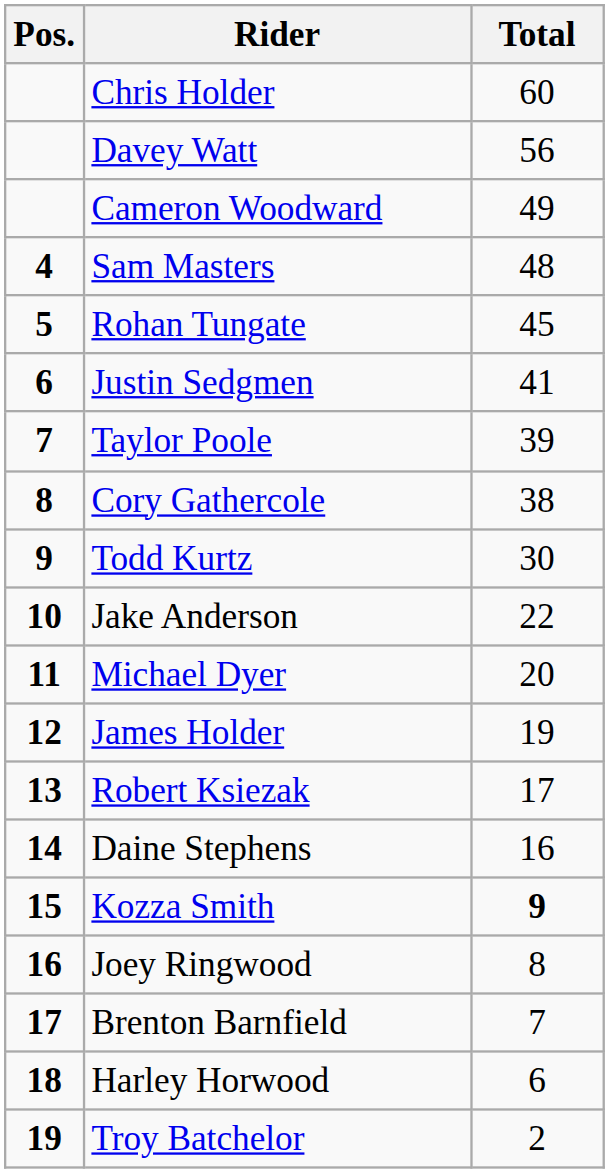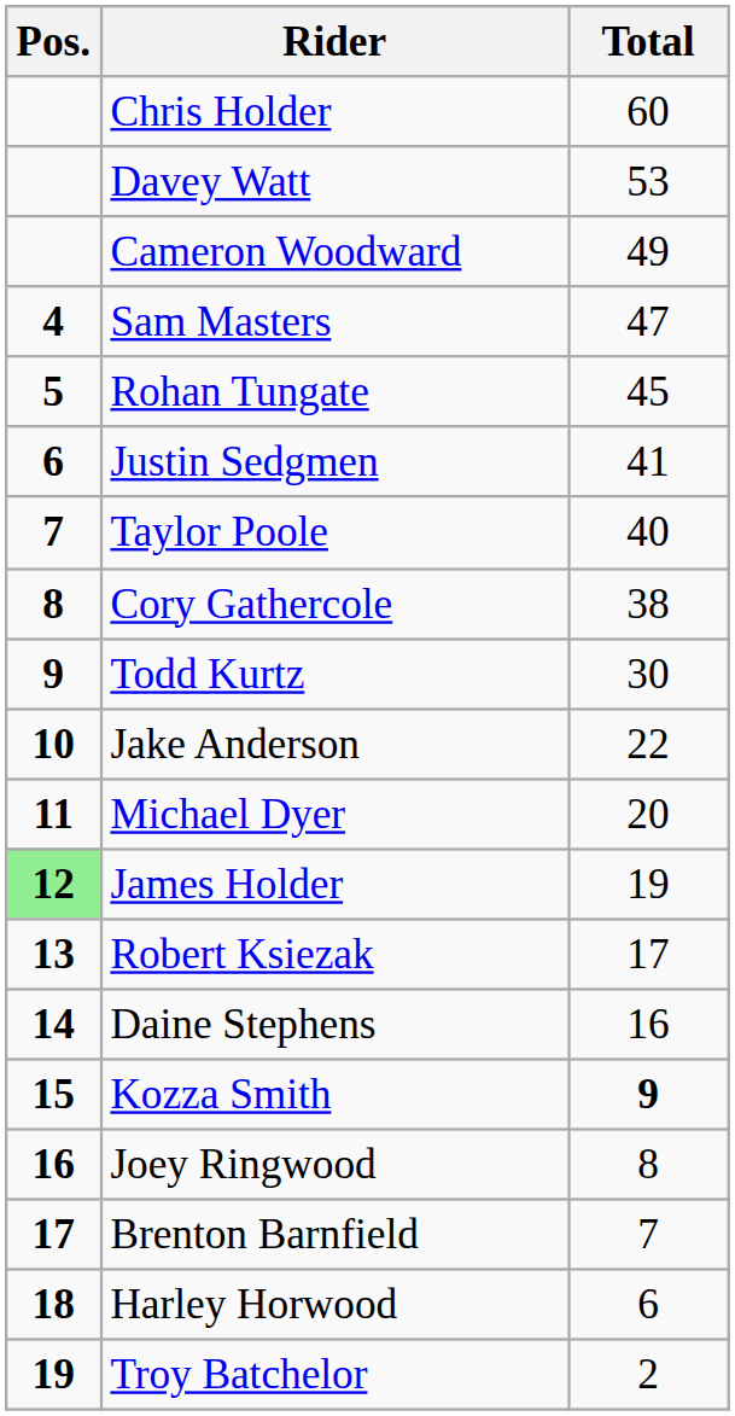Davey Watt | Total: 56 -> 53
Sam Masters | Total: 48 -> 47
Taylor Poole | Total: 39 -> 40
James Holder | Pos.: no background -> lightgreen background
